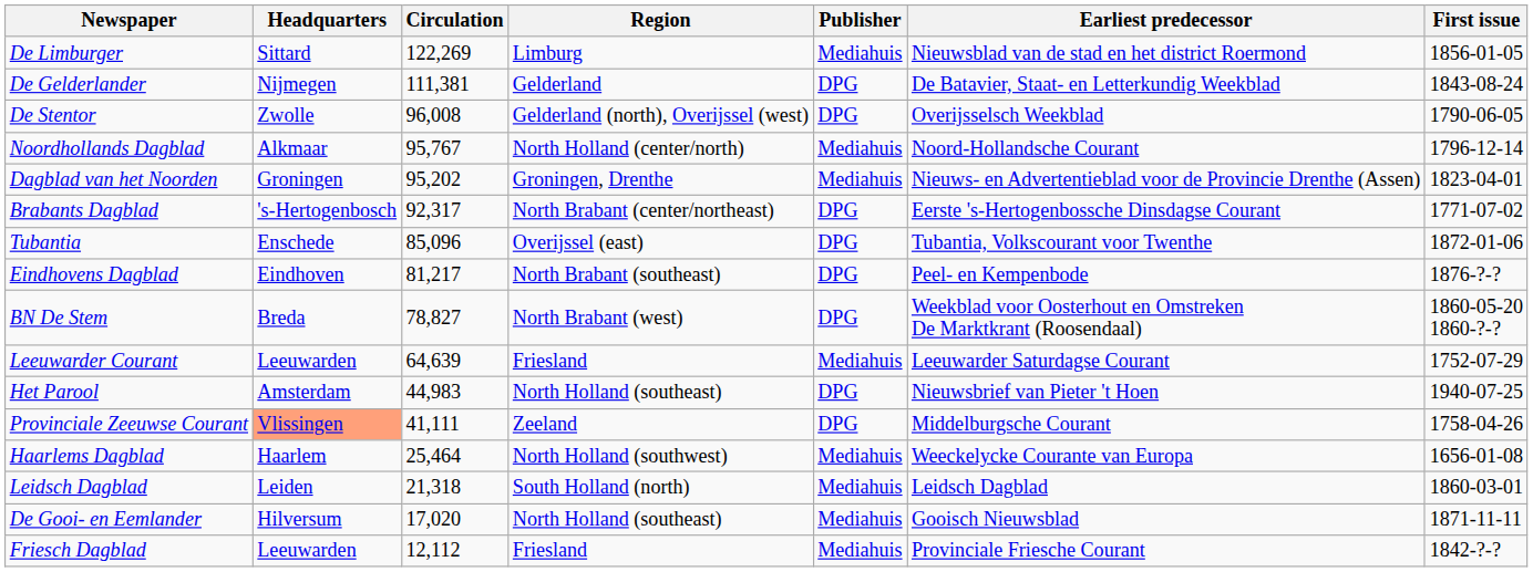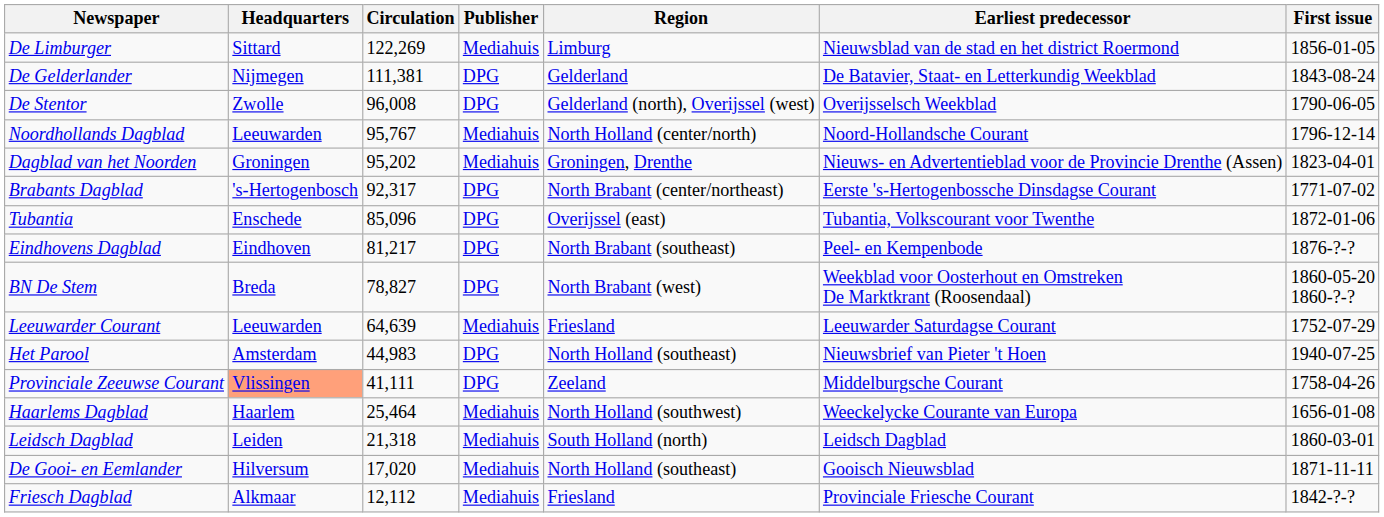columns swapped: Region <-> Publisher
Noordhollands Dagblad | Headquarters: Alkmaar -> Leeuwarden
Friesch Dagblad | Headquarters: Leeuwarden -> Alkmaar
